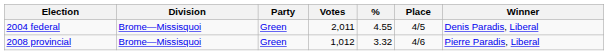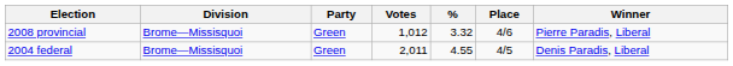rows swapped: 2004 federal <-> 2008 provincial
